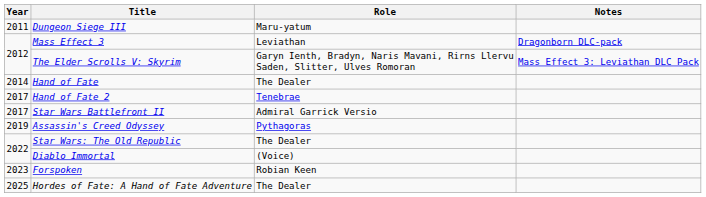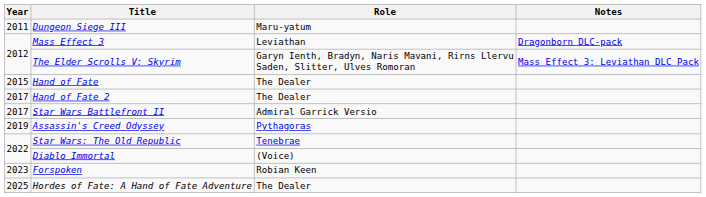Hand of Fate | Year: 2014 -> 2015
Hand of Fate 2 | Role: Tenebrae -> The Dealer
Star Wars: The Old Republic | Role: The Dealer -> Tenebrae
